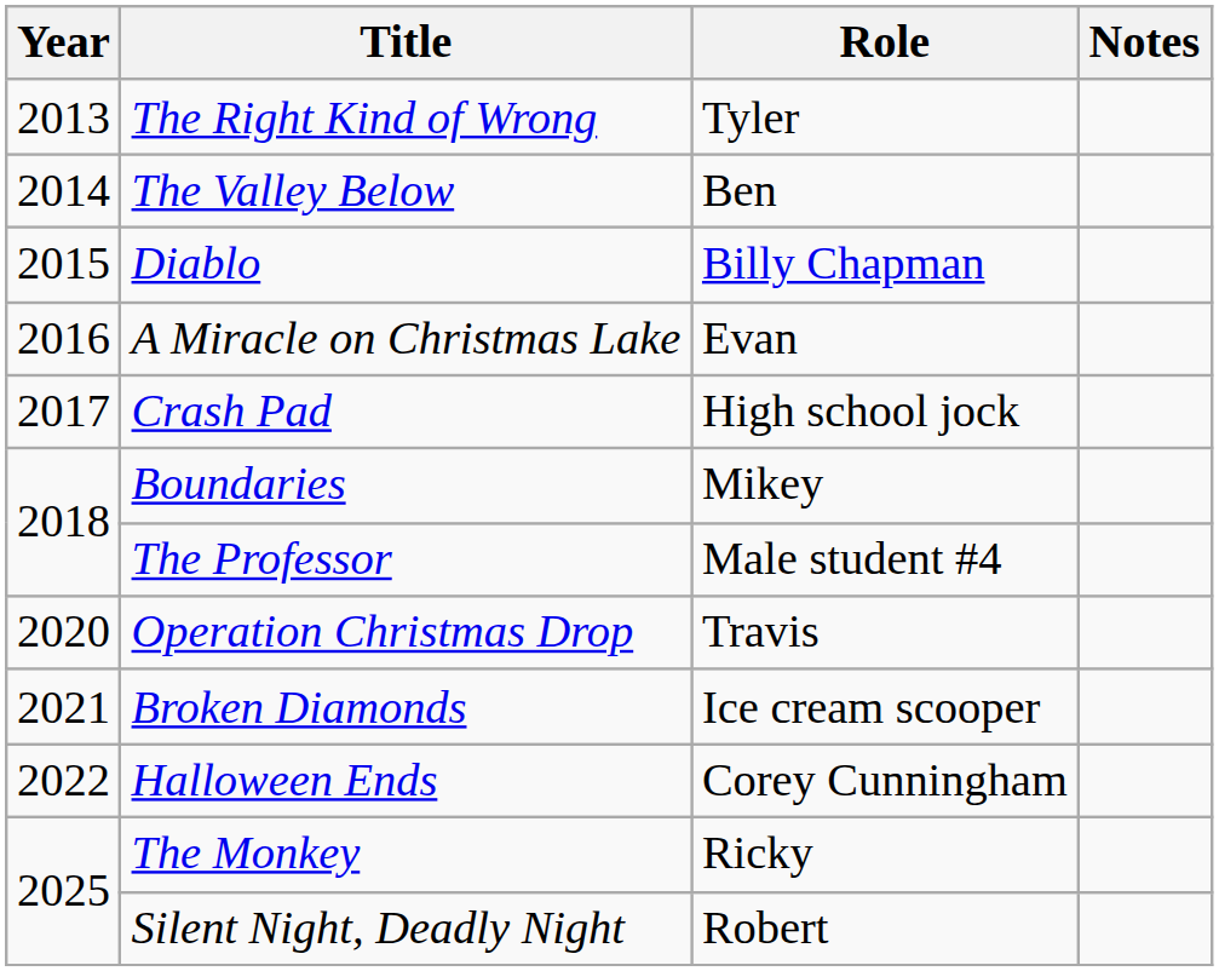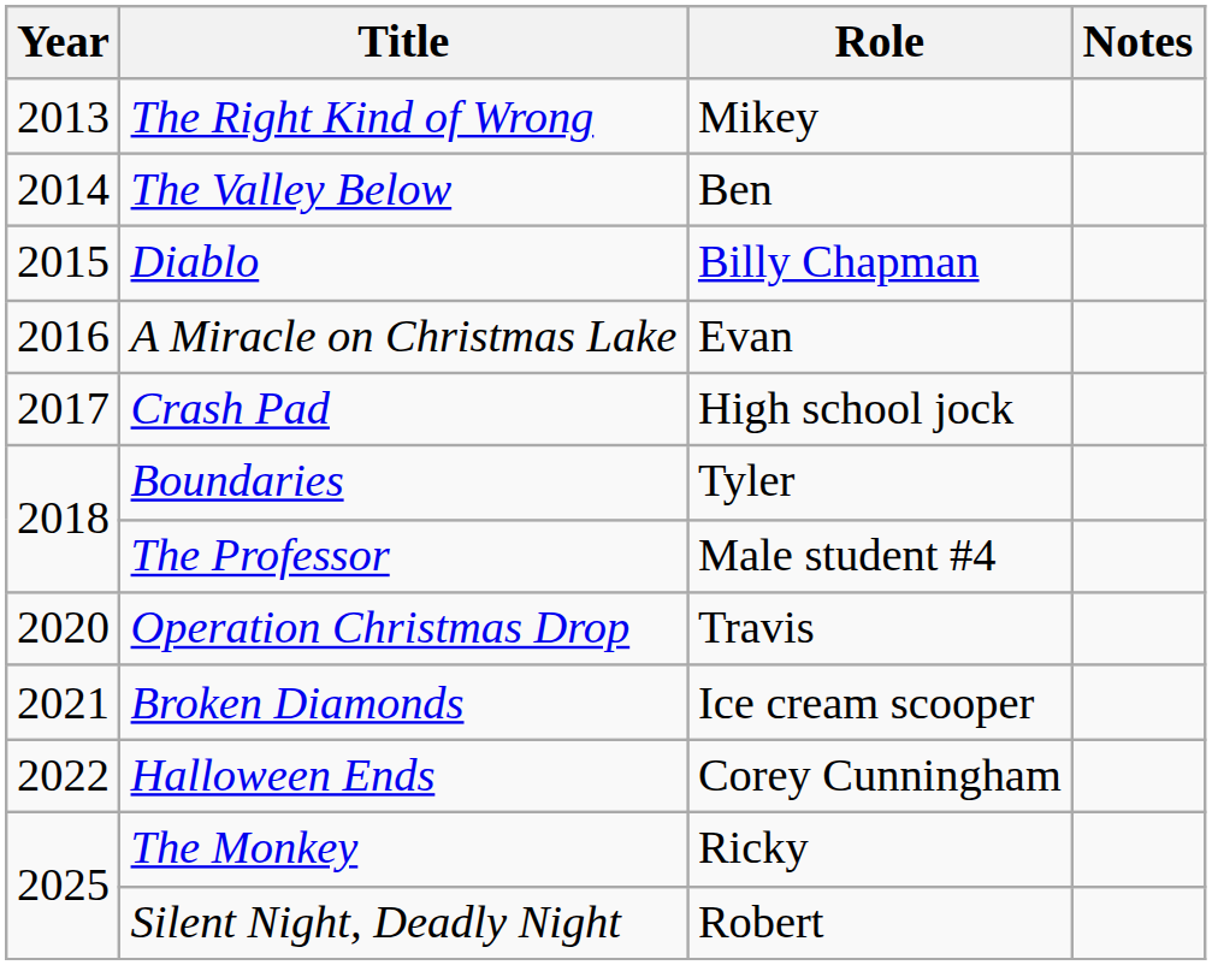The Right Kind of Wrong | Role: Tyler -> Mikey
Boundaries | Role: Mikey -> Tyler
